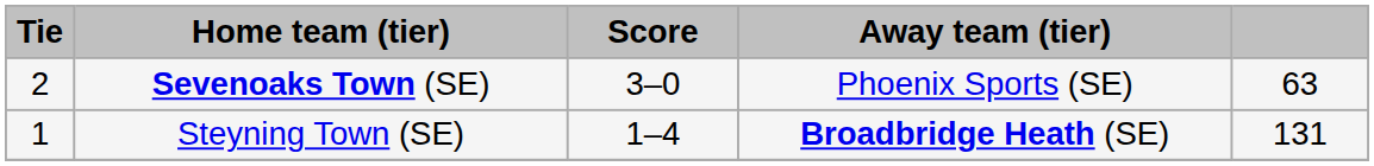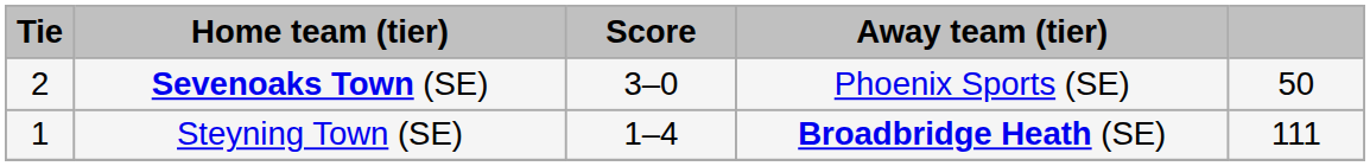Sevenoaks Town (SE) | column 5: 63 -> 50
Steyning Town (SE) | column 5: 131 -> 111
